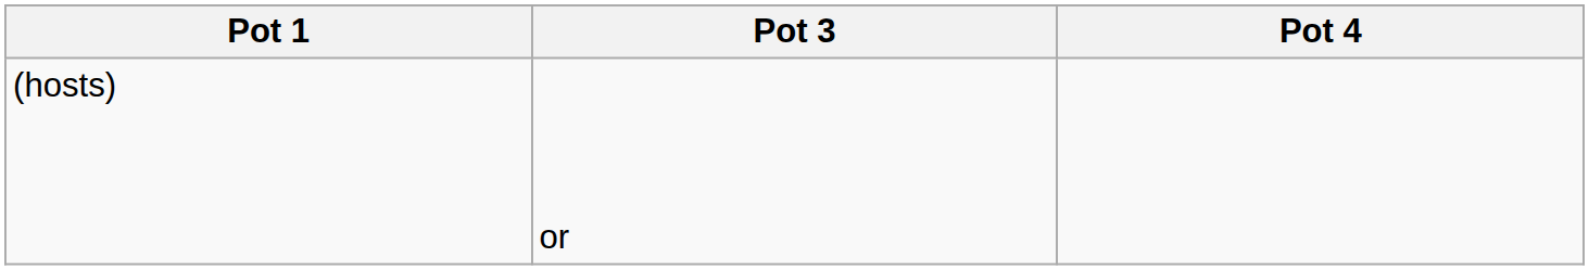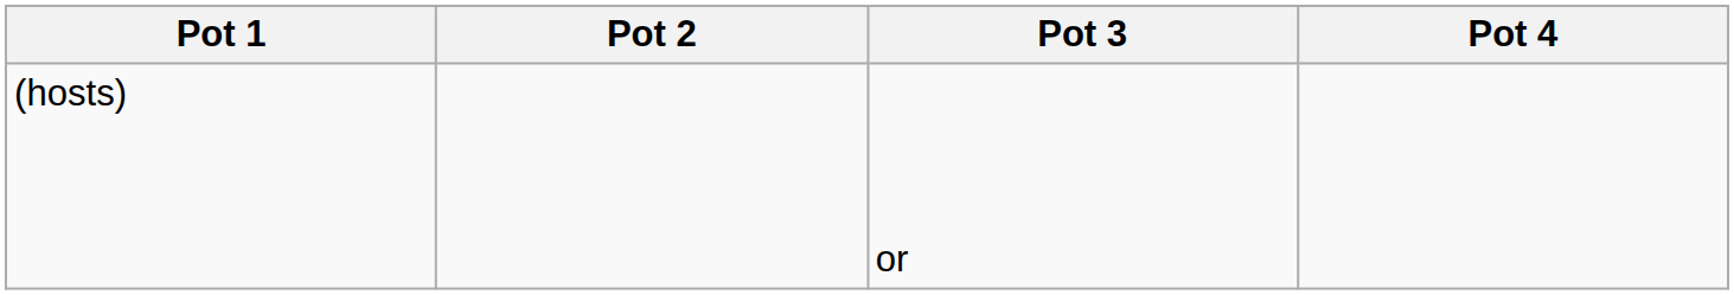+ column: Pot 2
